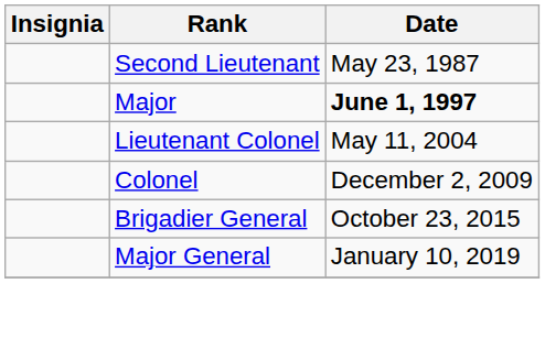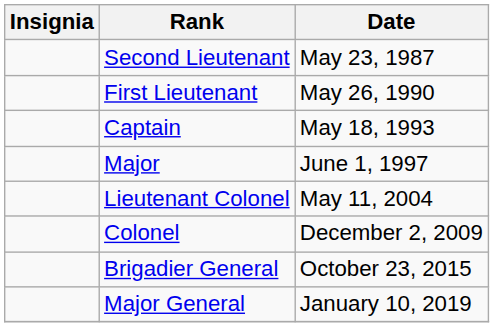+ row: First Lieutenant | May 26, 1990
+ row: Captain | May 18, 1993
Major | Date: bold -> normal
